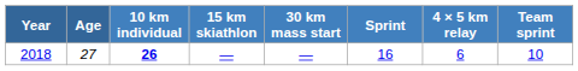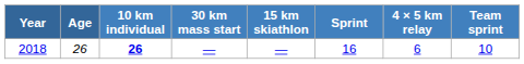columns swapped: 15 km skiathlon <-> 30 km mass start
2018 | Age: 27 -> 26
